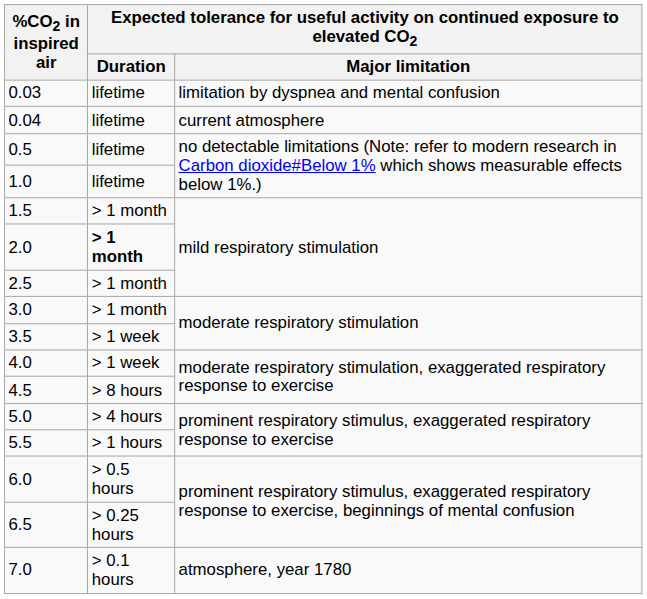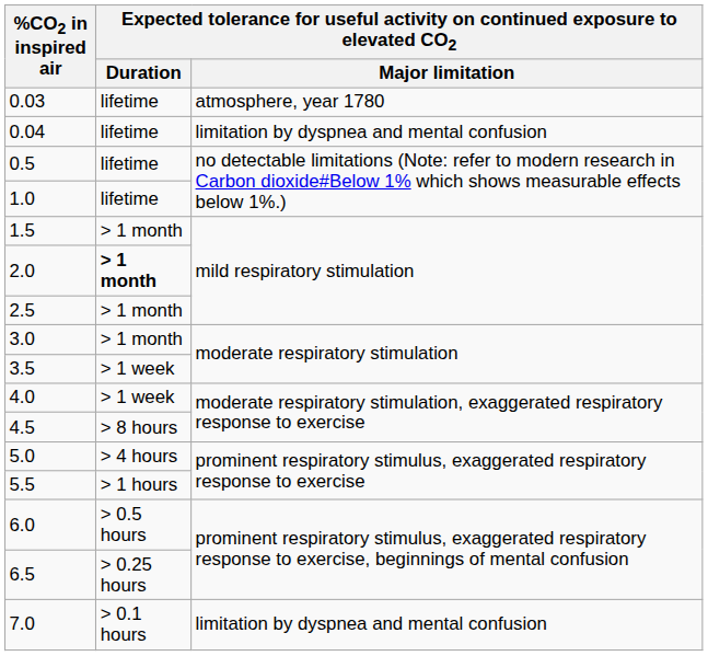0.03 | column 3: limitation by dyspnea and mental confusion -> atmosphere, year 1780
0.04 | column 3: current atmosphere -> limitation by dyspnea and mental confusion
7.0 | column 3: atmosphere, year 1780 -> limitation by dyspnea and mental confusion
